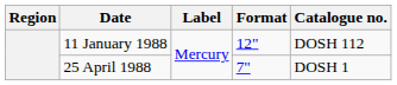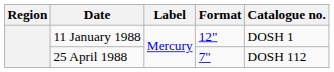11 January 1988 | Catalogue no.: DOSH 112 -> DOSH 1
25 April 1988 | Catalogue no.: DOSH 1 -> DOSH 112
